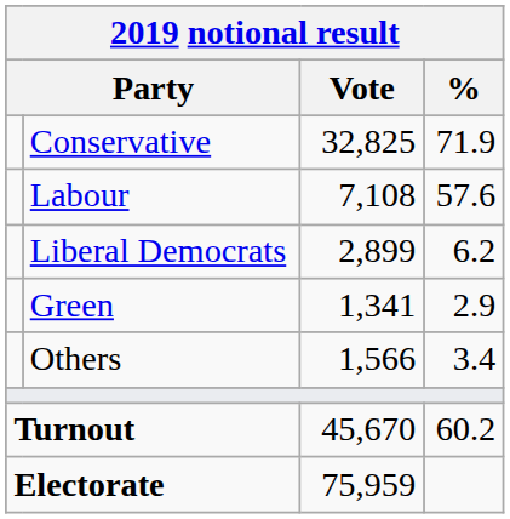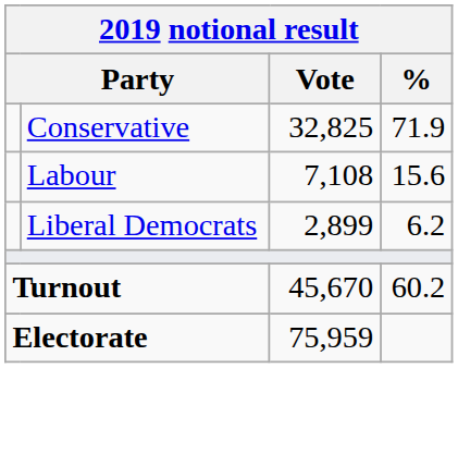Labour | %: 57.6 -> 15.6
- row: Green | 1,341 | 2.9
- row: Others | 1,566 | 3.4
